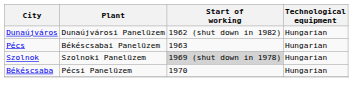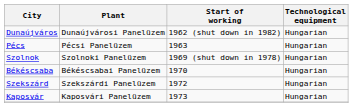Pécs | Plant: Békéscsabai Panelüzem -> Pécsi Panelüzem
Szolnok | Start of working: lightgrey background -> no background
Békéscsaba | Plant: Pécsi Panelüzem -> Békéscsabai Panelüzem
+ row: Szekszárd | Szekszárdi Panelüzem | 1972 | Hungarian
+ row: Kaposvár | Kaposvári Panelüzem | 1973 | Hungarian
